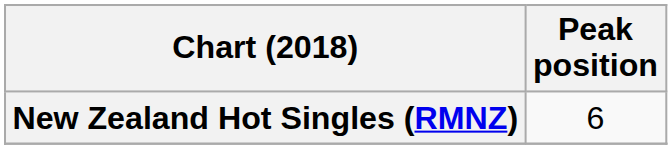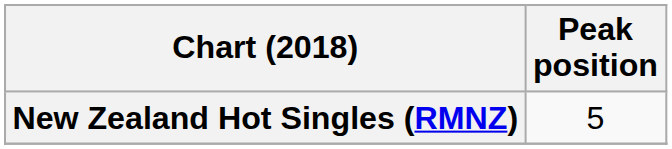New Zealand Hot Singles (RMNZ) | Peak position: 6 -> 5
